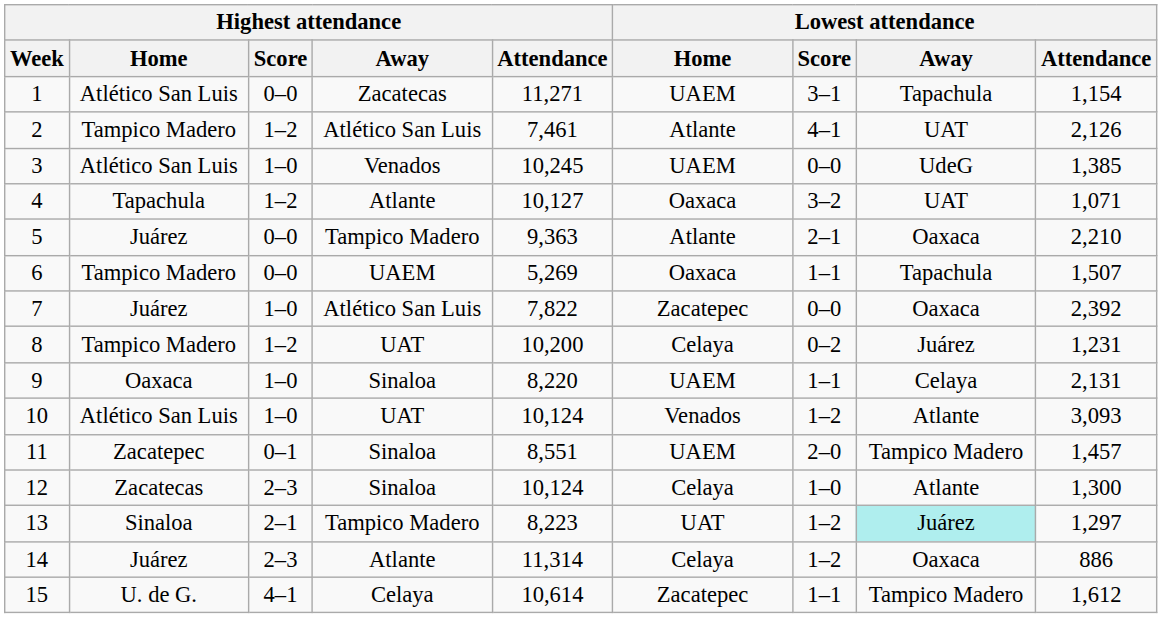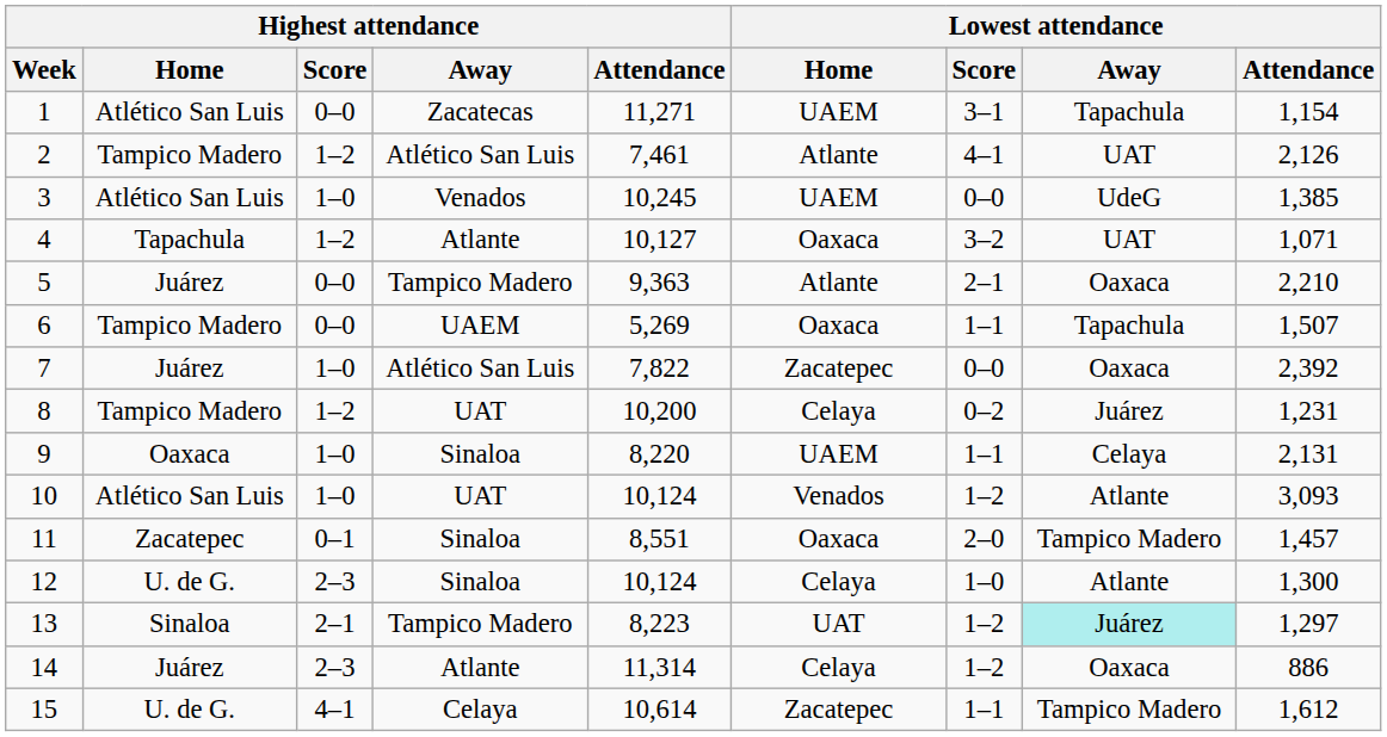11 | Lowest attendance / Home: UAEM -> Oaxaca
12 | Highest attendance / Home: Zacatecas -> U. de G.
